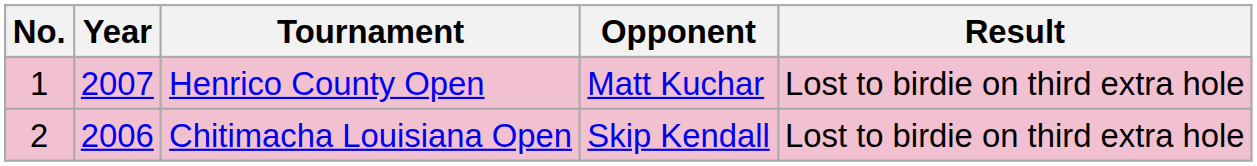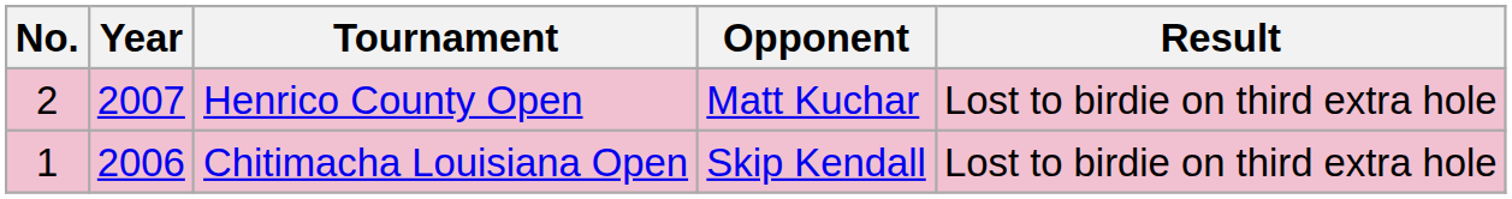Henrico County Open | No.: 1 -> 2
Chitimacha Louisiana Open | No.: 2 -> 1
